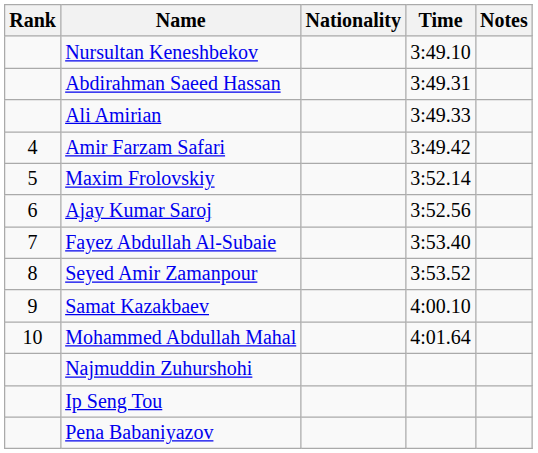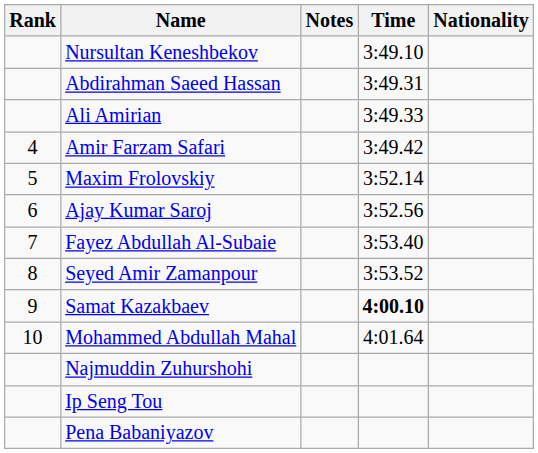columns swapped: Nationality <-> Notes
Samat Kazakbaev | Time: normal -> bold
